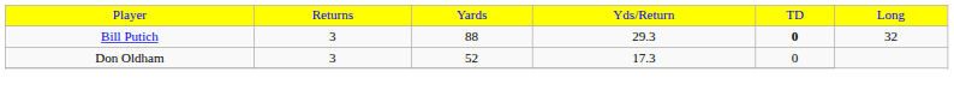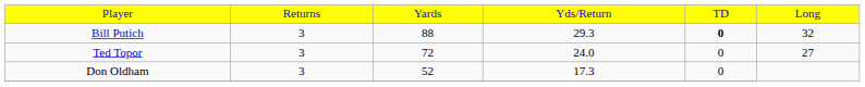+ row: Ted Topor | 3 | 72 | 24.0 | 0 | 27
